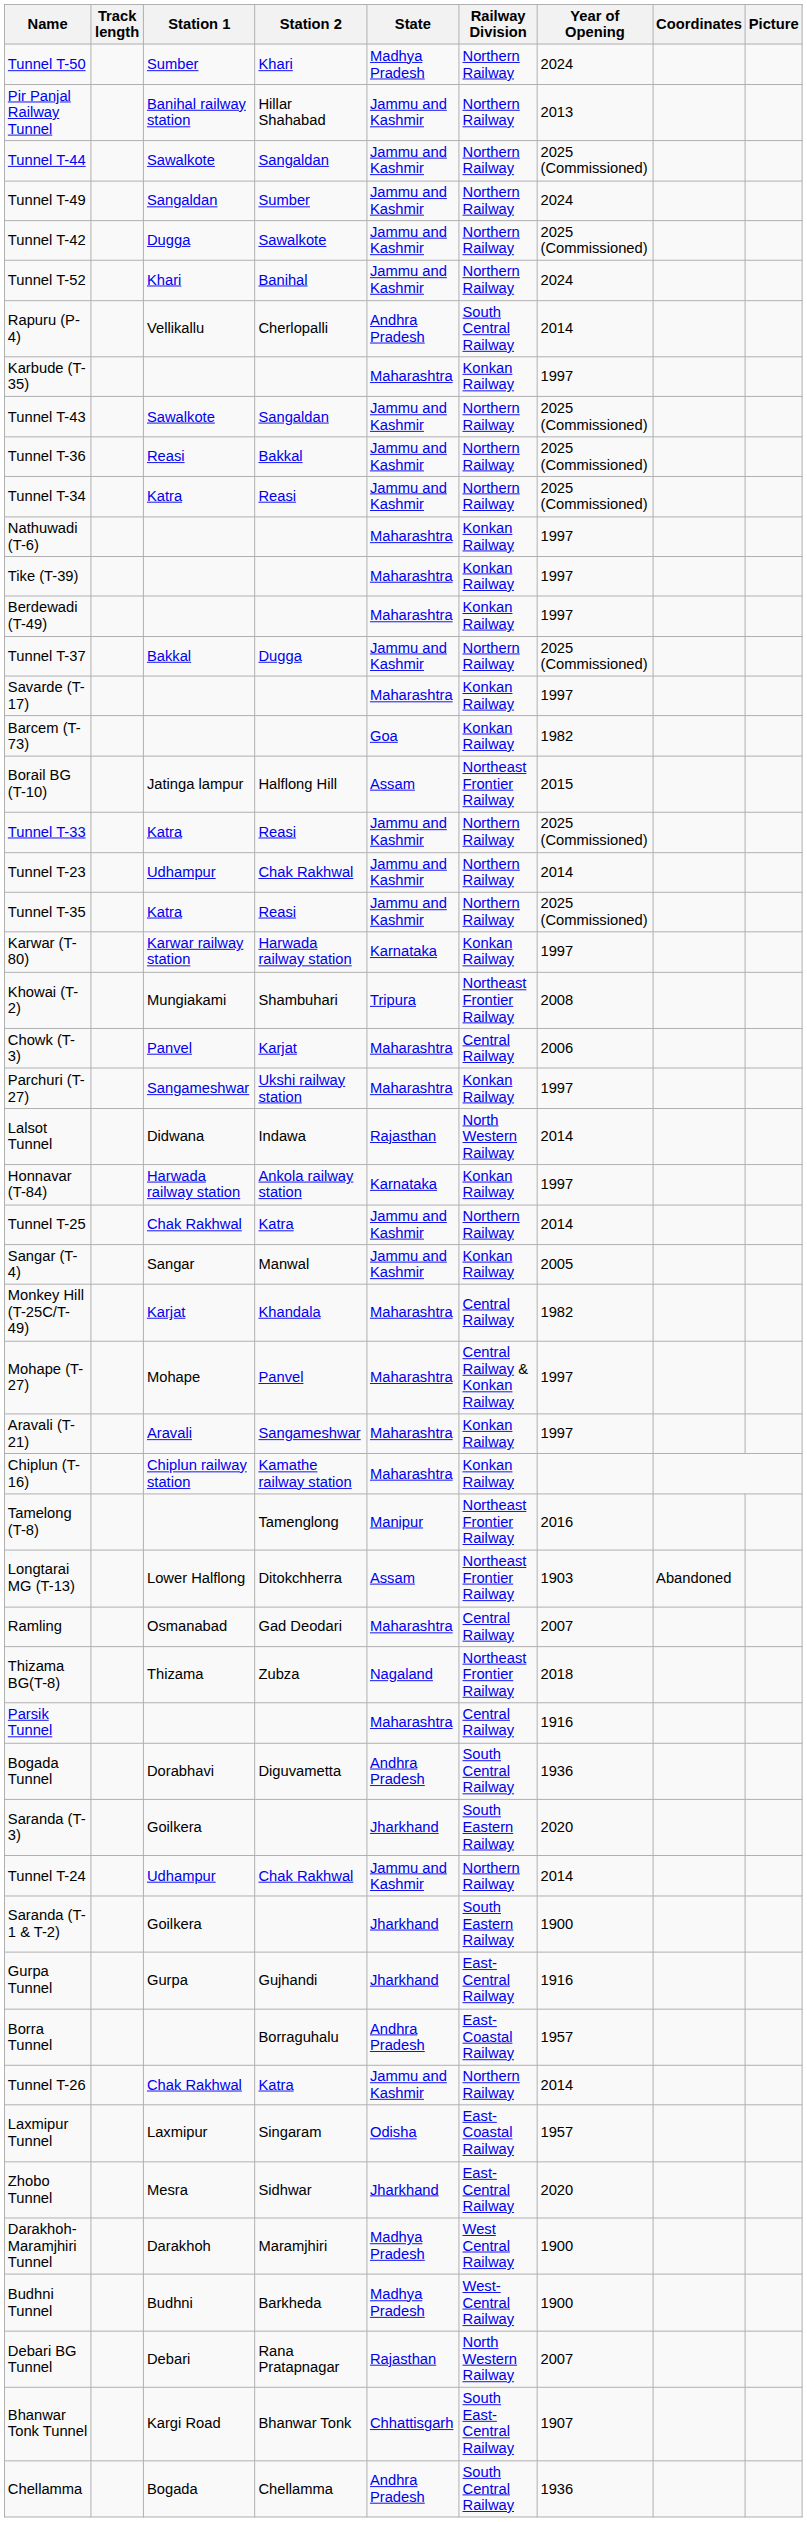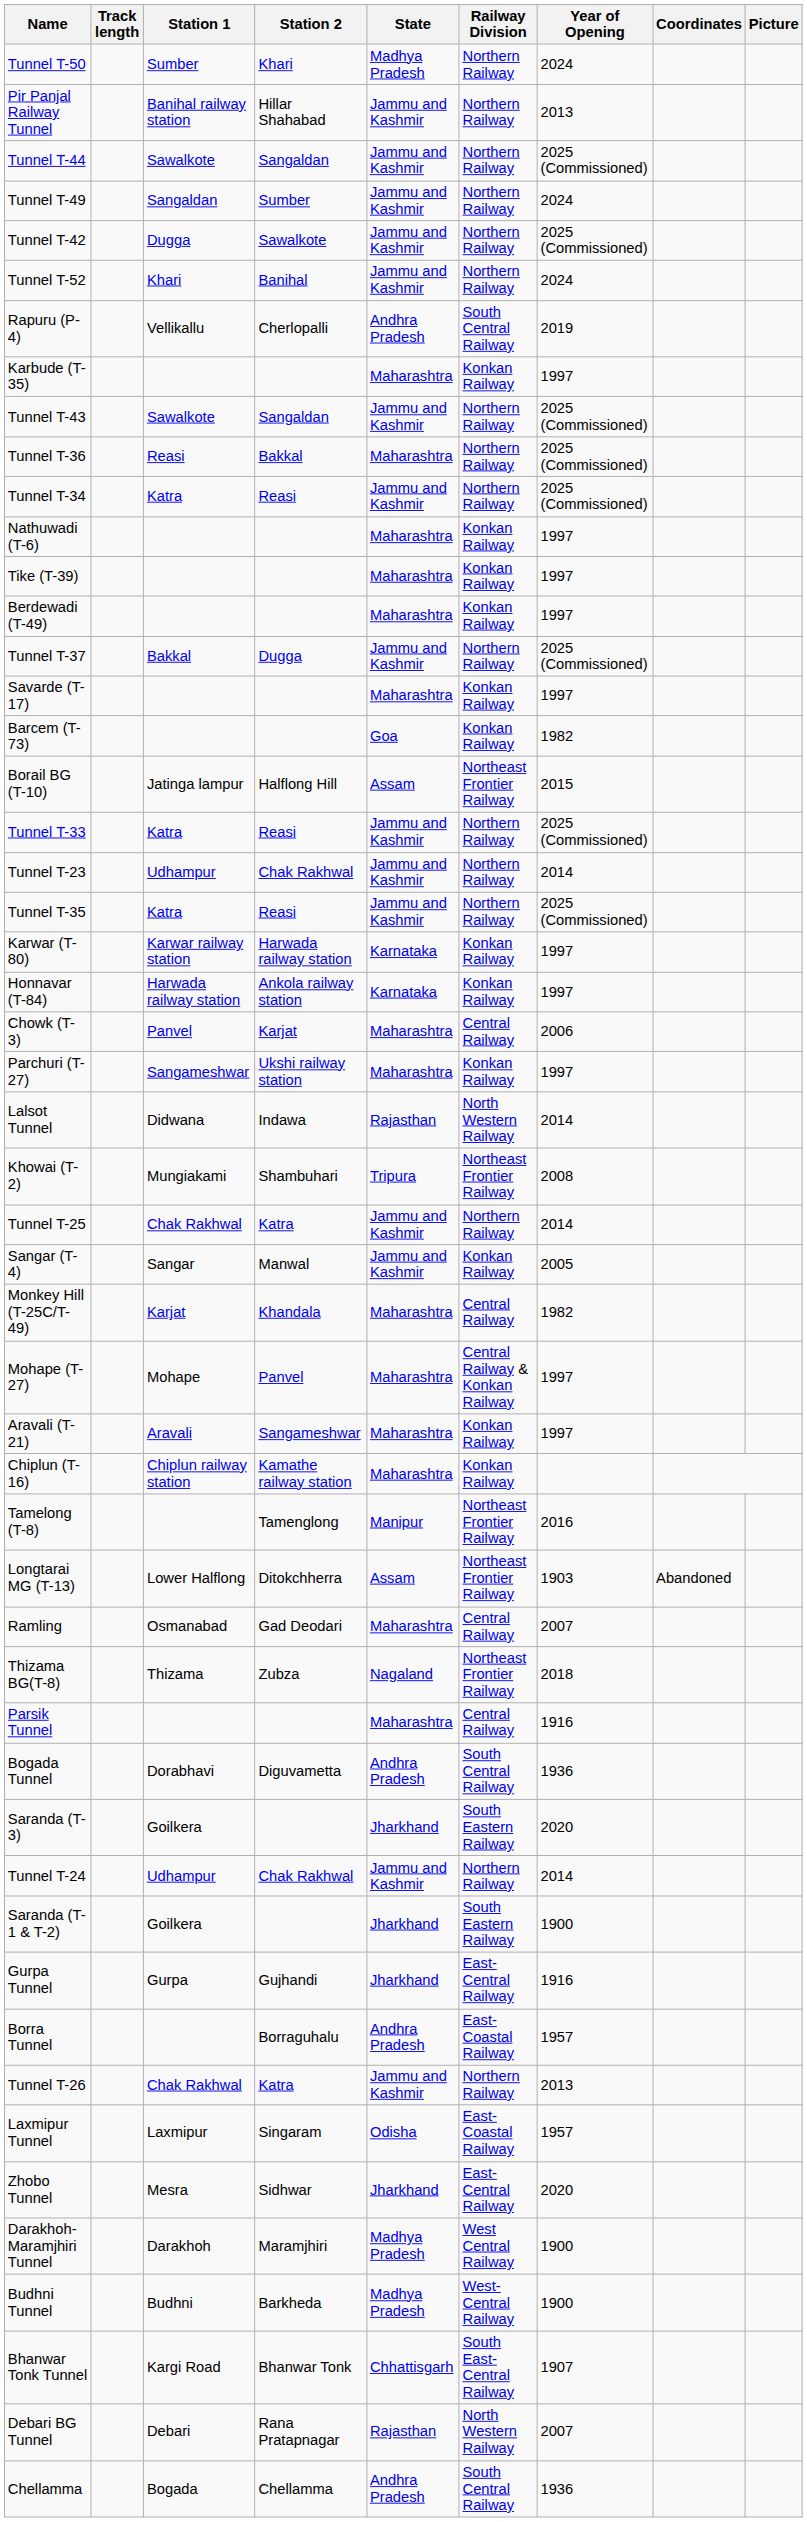Rapuru (P-4) | Year of Opening: 2014 -> 2019
Tunnel T-36 | State: Jammu and Kashmir -> Maharashtra
rows swapped: Honnavar (T-84) <-> Khowai (T-2)
Tunnel T-26 | Year of Opening: 2014 -> 2013
rows swapped: Bhanwar Tonk Tunnel <-> Debari BG Tunnel
